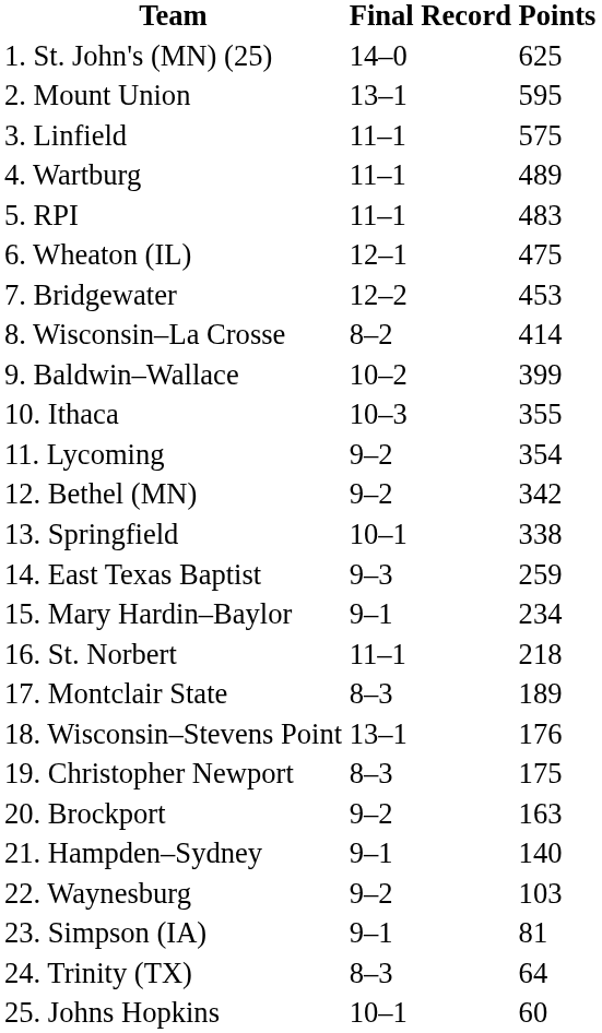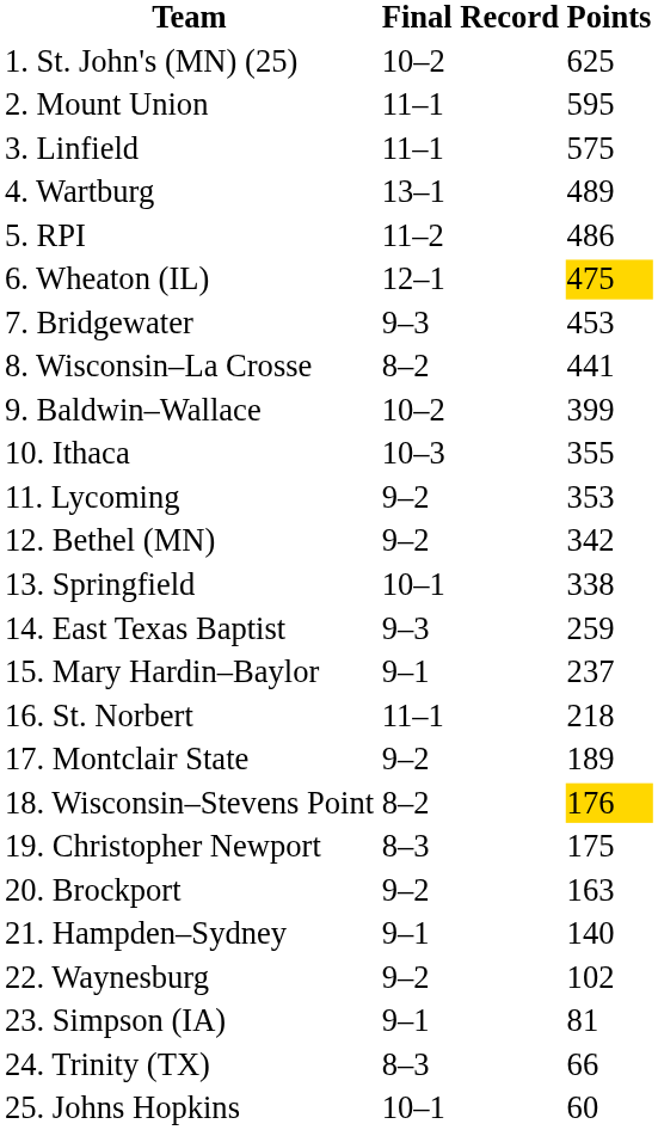1. St. John's (MN) (25) | Final Record: 14–0 -> 10–2
2. Mount Union | Final Record: 13–1 -> 11–1
4. Wartburg | Final Record: 11–1 -> 13–1
5. RPI | Final Record: 11–1 -> 11–2
5. RPI | Points: 483 -> 486
6. Wheaton (IL) | Points: no background -> gold background
7. Bridgewater | Final Record: 12–2 -> 9–3
8. Wisconsin–La Crosse | Points: 414 -> 441
11. Lycoming | Points: 354 -> 353
15. Mary Hardin–Baylor | Points: 234 -> 237
17. Montclair State | Final Record: 8–3 -> 9–2
18. Wisconsin–Stevens Point | Final Record: 13–1 -> 8–2
18. Wisconsin–Stevens Point | Points: no background -> gold background
22. Waynesburg | Points: 103 -> 102
24. Trinity (TX) | Points: 64 -> 66
